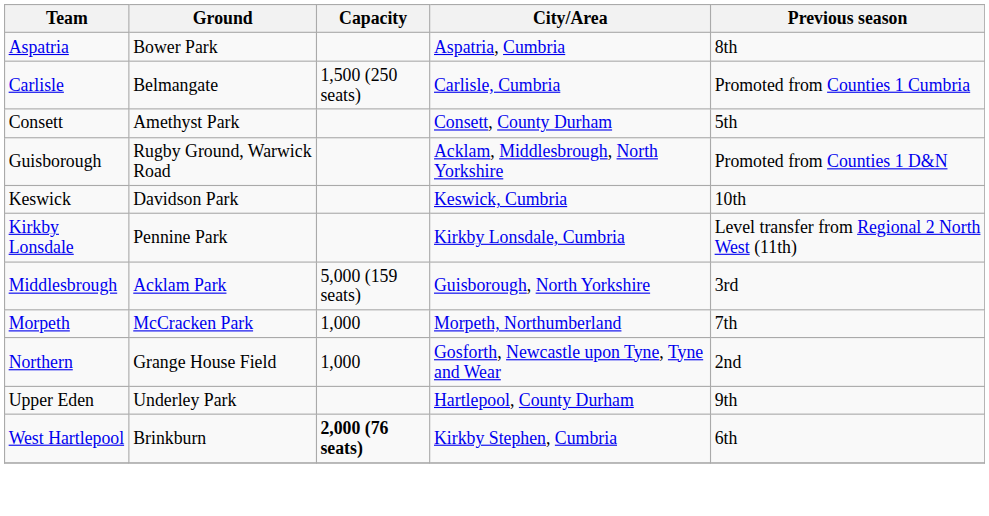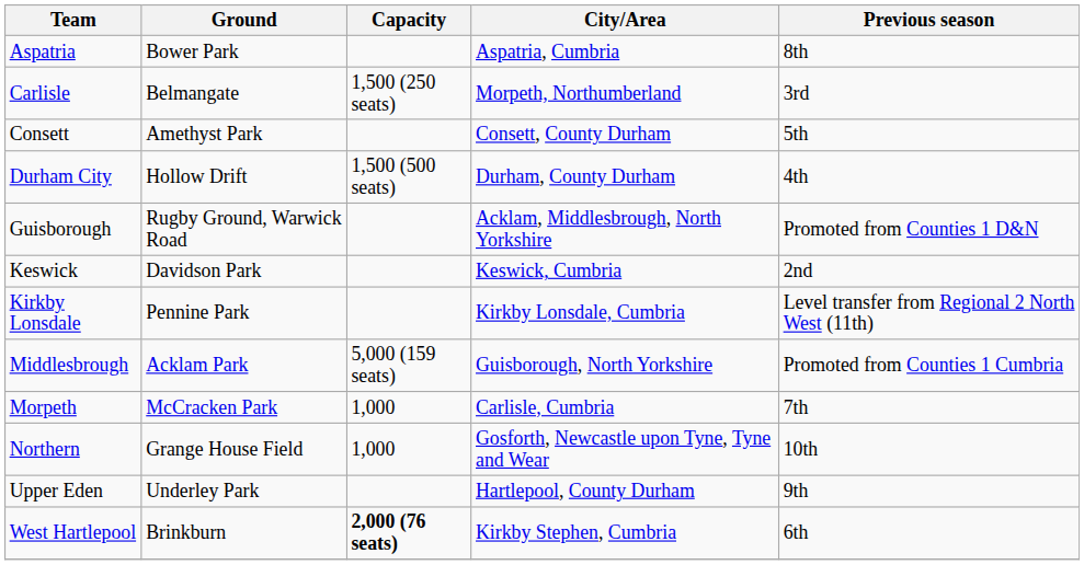Carlisle | City/Area: Carlisle, Cumbria -> Morpeth, Northumberland
Carlisle | Previous season: Promoted from Counties 1 Cumbria -> 3rd
+ row: Durham City | Hollow Drift | 1,500 (500 seats) | Durham, County Durham | 4th
Keswick | Previous season: 10th -> 2nd
Middlesbrough | Previous season: 3rd -> Promoted from Counties 1 Cumbria
Morpeth | City/Area: Morpeth, Northumberland -> Carlisle, Cumbria
Northern | Previous season: 2nd -> 10th
